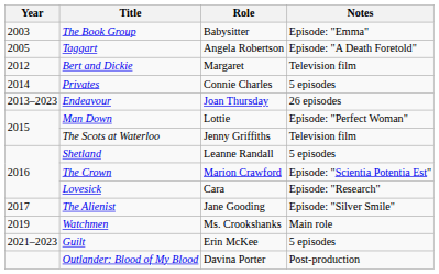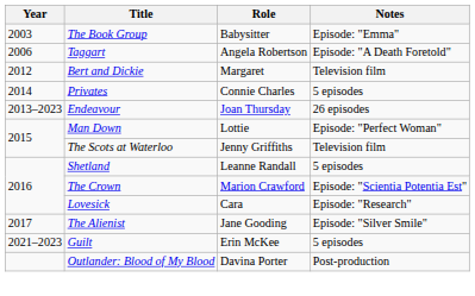Taggart | Year: 2005 -> 2006
- row: 2019 | Watchmen | Ms. Crookshanks | Main role
